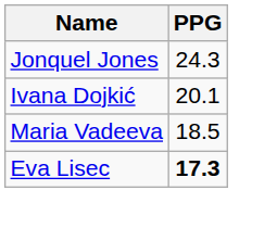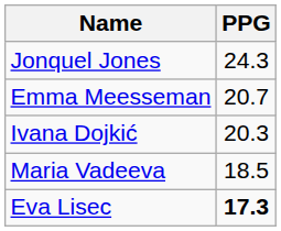+ row: Emma Meesseman | 20.7
Ivana Dojkić | PPG: 20.1 -> 20.3
